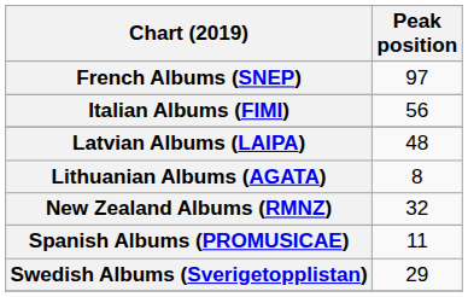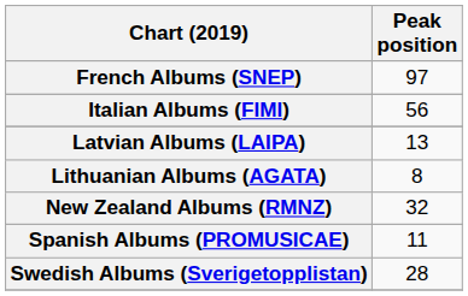Latvian Albums (LAIPA) | Peak position: 48 -> 13
Swedish Albums (Sverigetopplistan) | Peak position: 29 -> 28
